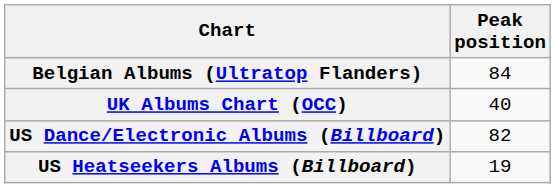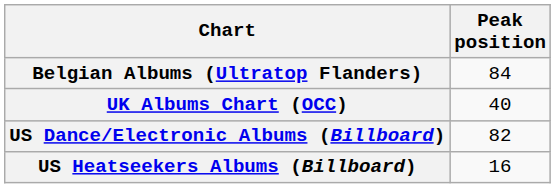US Heatseekers Albums (Billboard) | Peak position: 19 -> 16
